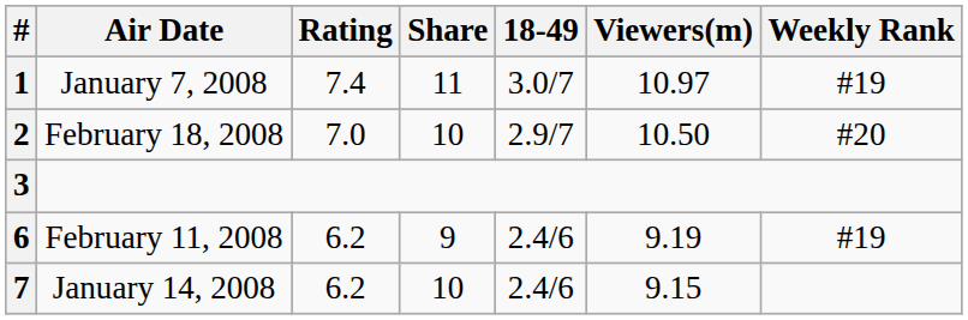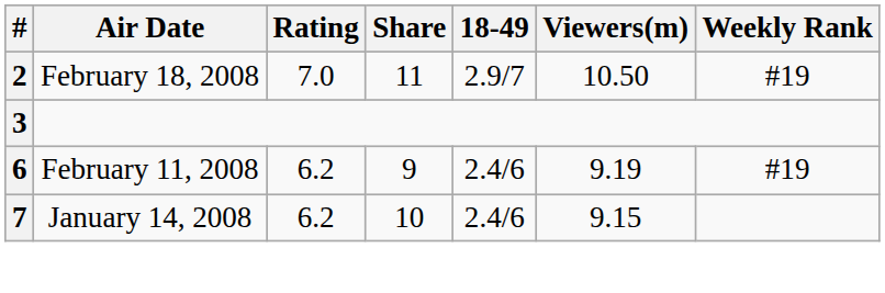- row: 1 | January 7, 2008 | 7.4 | 11 | 3.0/7 | 10.97 | #19
2 | Share: 10 -> 11
2 | Weekly Rank: #20 -> #19
